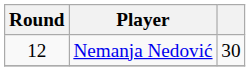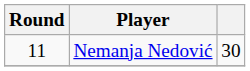Nemanja Nedović | Round: 12 -> 11
